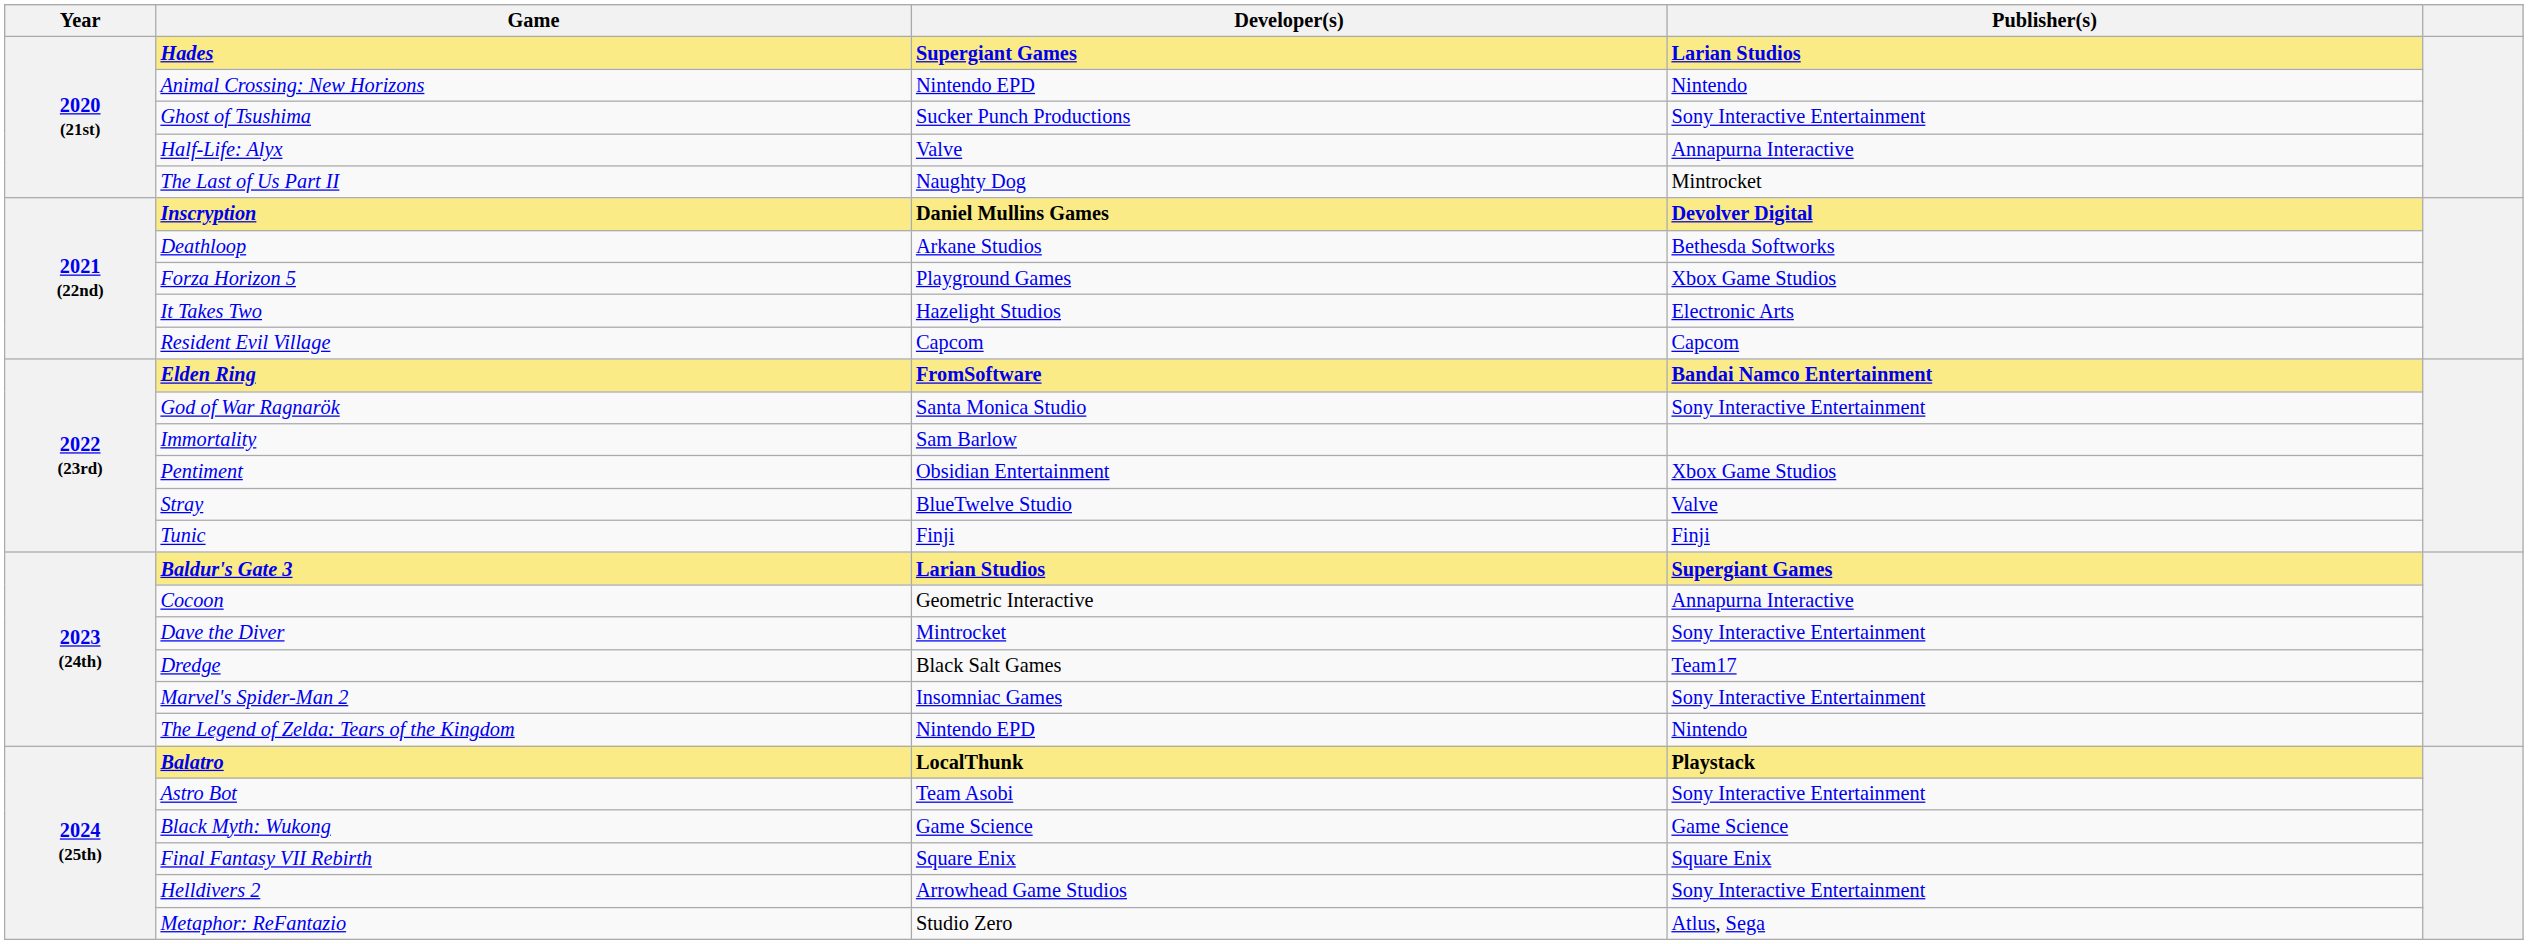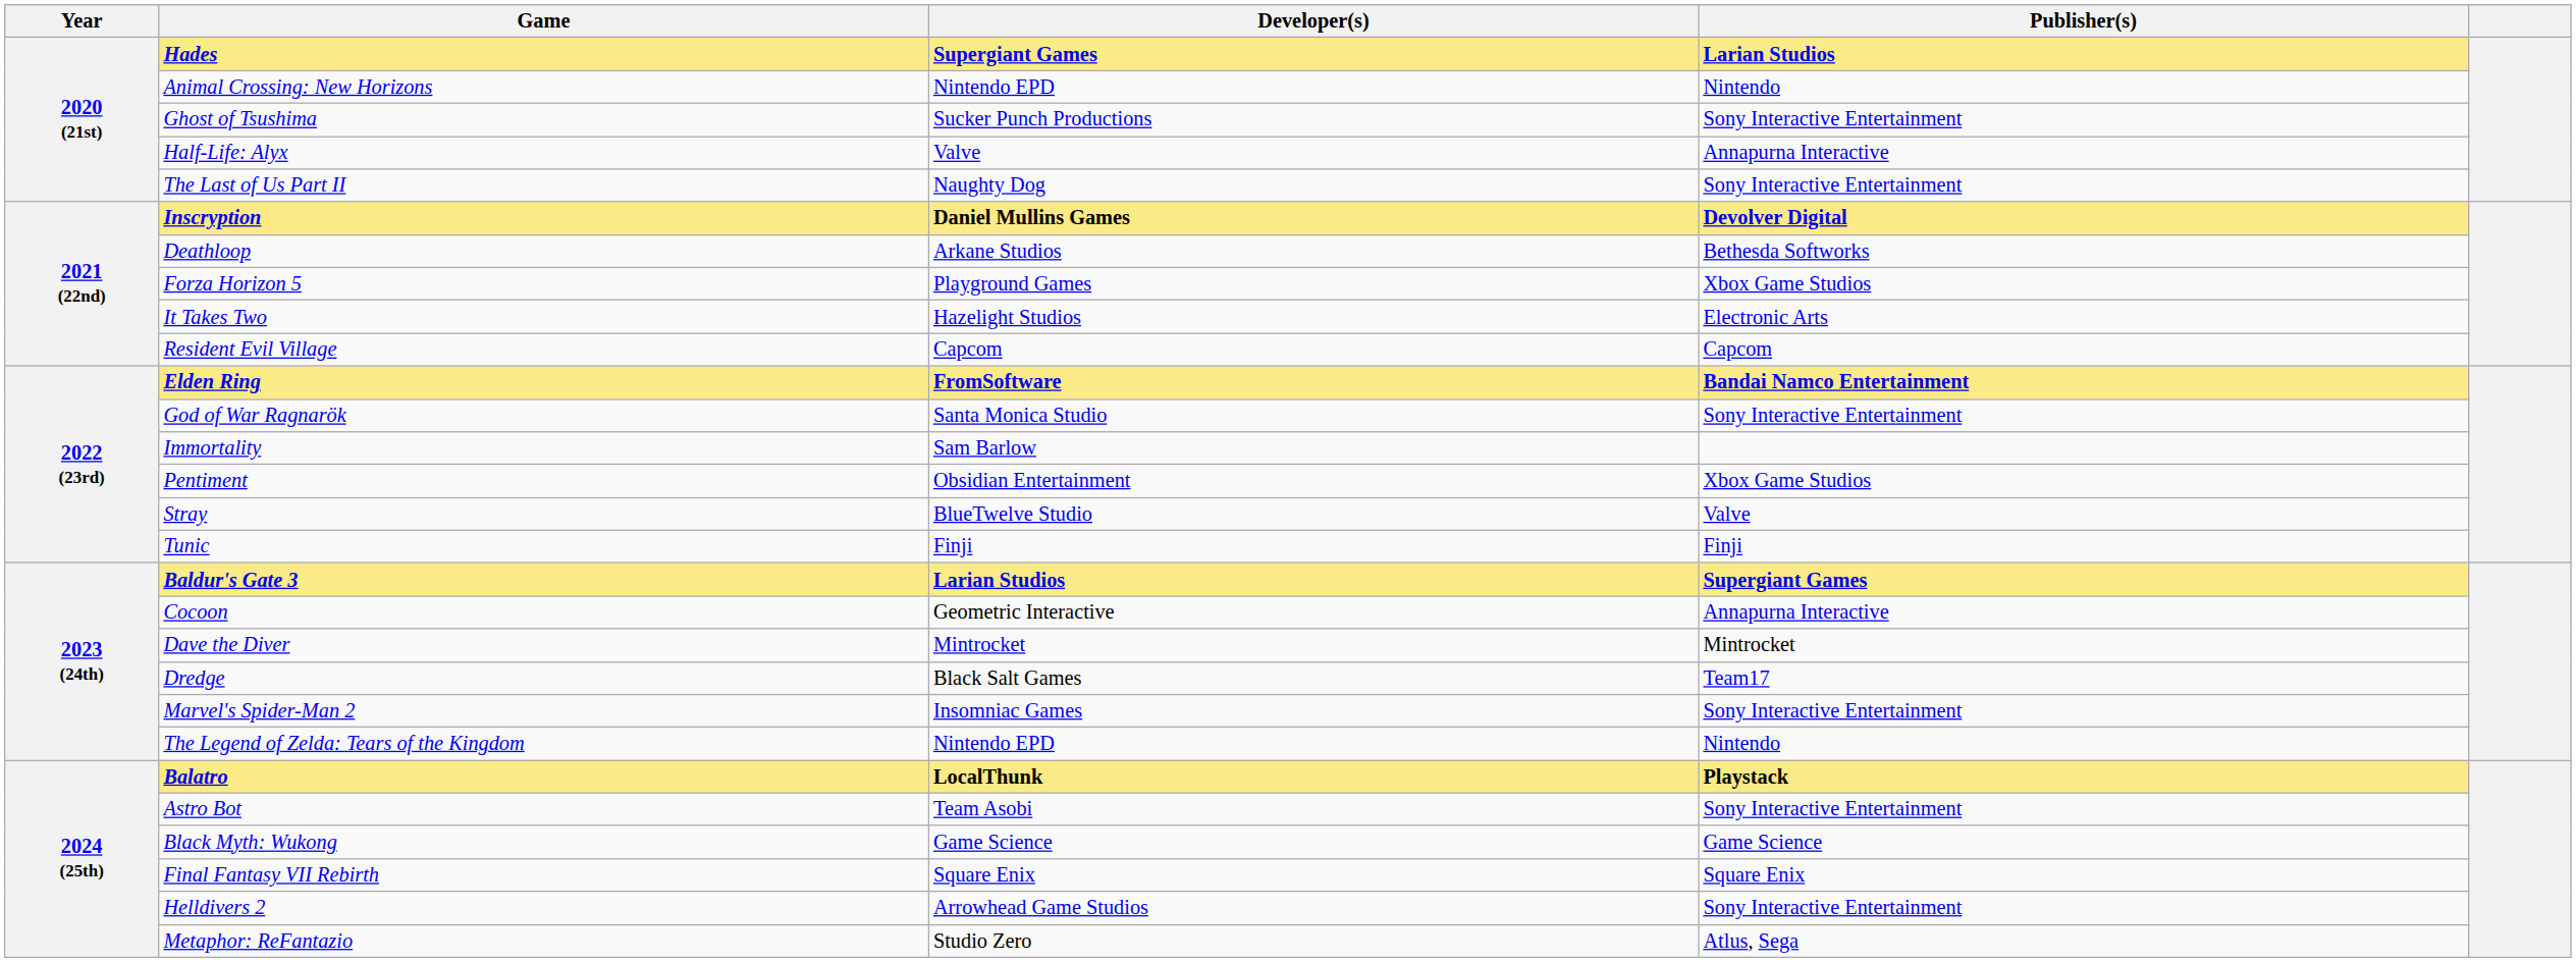The Last of Us Part II | Publisher(s): Mintrocket -> Sony Interactive Entertainment
Dave the Diver | Publisher(s): Sony Interactive Entertainment -> Mintrocket
